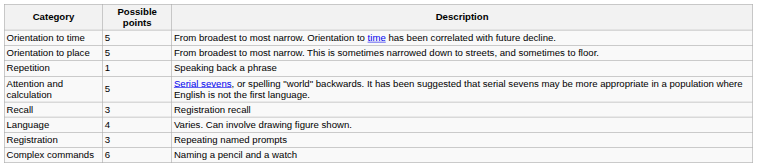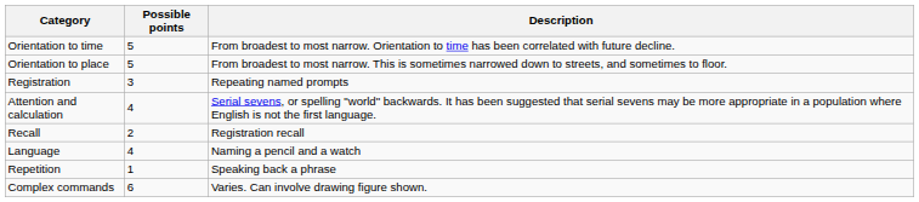rows swapped: Registration <-> Repetition
Attention and calculation | Possible points: 5 -> 4
Recall | Possible points: 3 -> 2
Language | Description: Varies. Can involve drawing figure shown. -> Naming a pencil and a watch
Complex commands | Description: Naming a pencil and a watch -> Varies. Can involve drawing figure shown.
